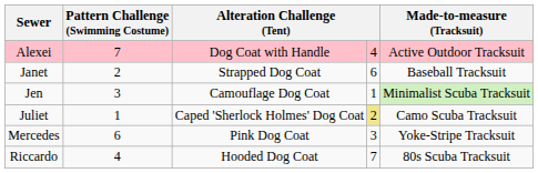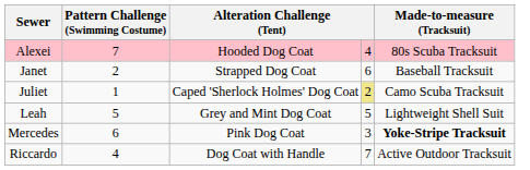Alexei | column 3: Dog Coat with Handle -> Hooded Dog Coat
Alexei | Made-to-measure (Tracksuit): Active Outdoor Tracksuit -> 80s Scuba Tracksuit
- row: Jen | 3 | Camouflage Dog Coat | 1 | Minimalist Scuba Tracksuit
+ row: Leah | 5 | Grey and Mint Dog Coat | 5 | Lightweight Shell Suit
Mercedes | Made-to-measure (Tracksuit): normal -> bold
Riccardo | column 3: Hooded Dog Coat -> Dog Coat with Handle
Riccardo | Made-to-measure (Tracksuit): 80s Scuba Tracksuit -> Active Outdoor Tracksuit
